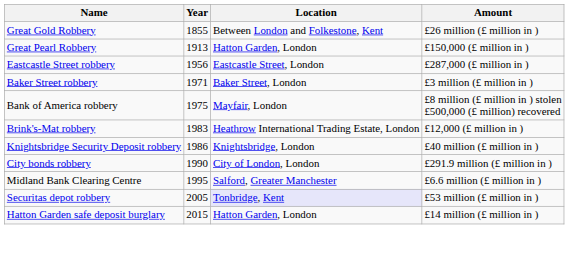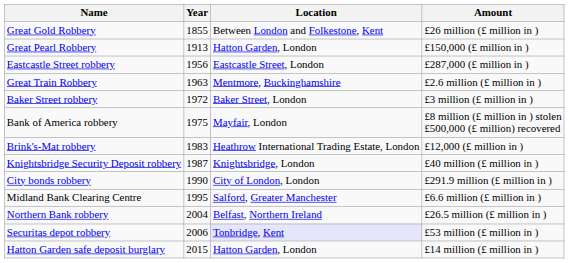+ row: Great Train Robbery | 1963 | Mentmore, Buckinghamshire | £2.6 million (£ million in )
Baker Street robbery | Year: 1971 -> 1972
Knightsbridge Security Deposit robbery | Year: 1986 -> 1987
+ row: Northern Bank robbery | 2004 | Belfast, Northern Ireland | £26.5 million (£ million in )
Securitas depot robbery | Year: 2005 -> 2006
